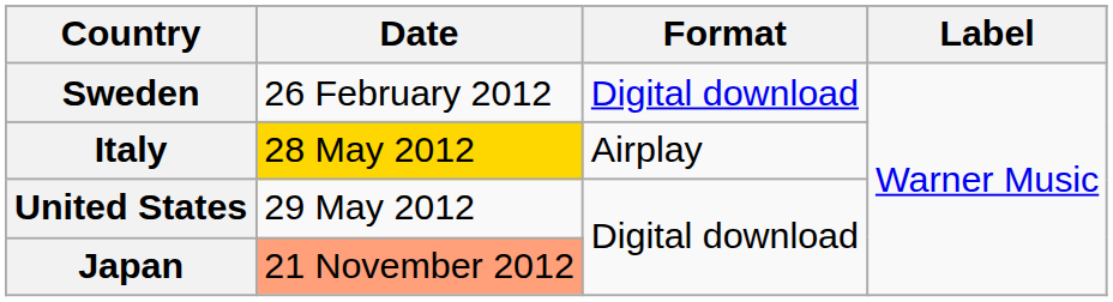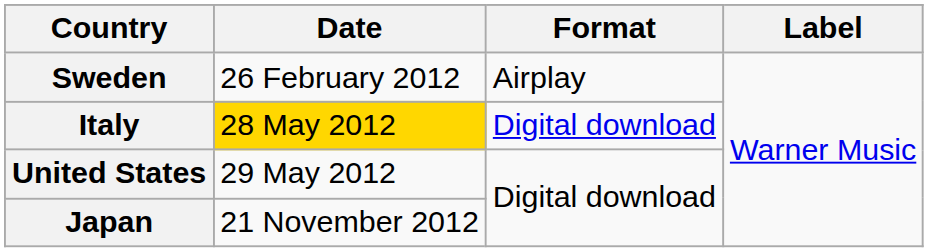Sweden | Format: Digital download -> Airplay
Italy | Format: Airplay -> Digital download
Japan | Date: lightsalmon background -> no background
